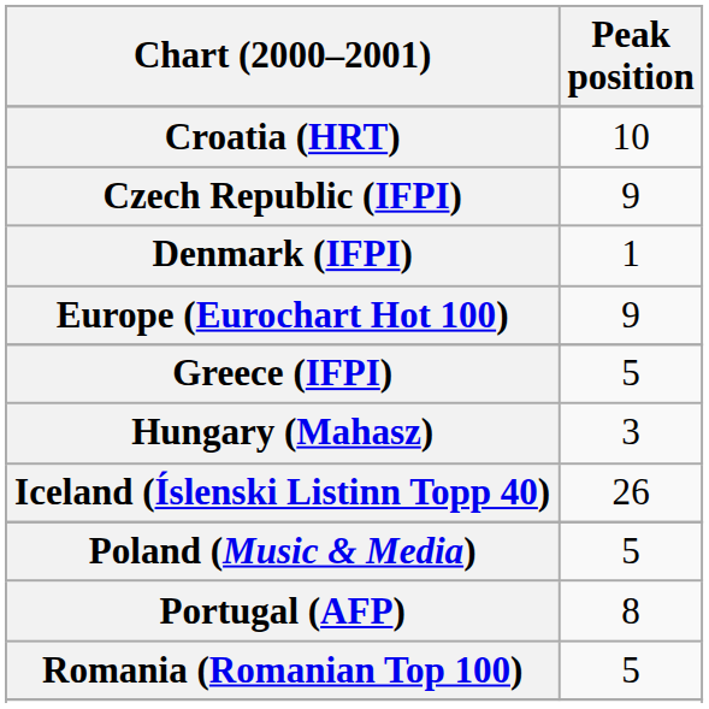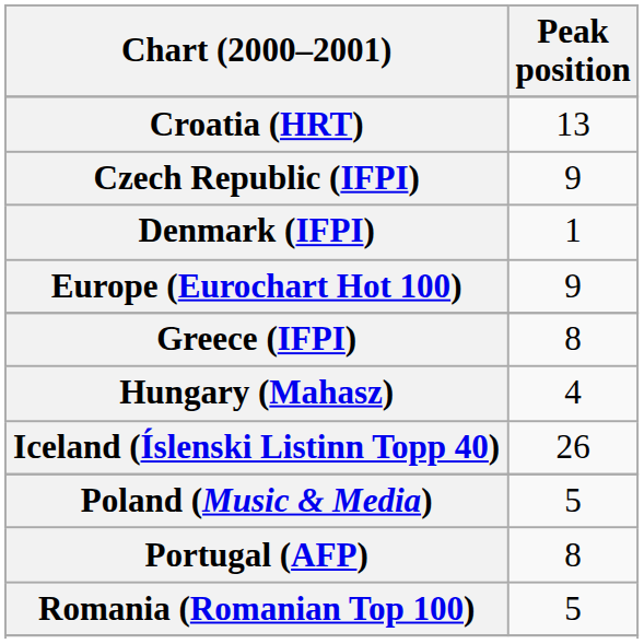Croatia (HRT) | Peak position: 10 -> 13
Greece (IFPI) | Peak position: 5 -> 8
Hungary (Mahasz) | Peak position: 3 -> 4
